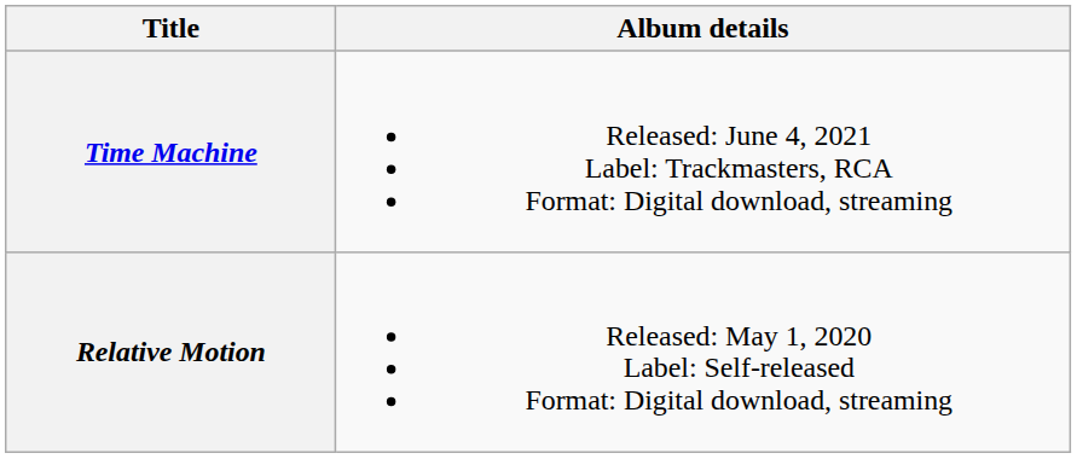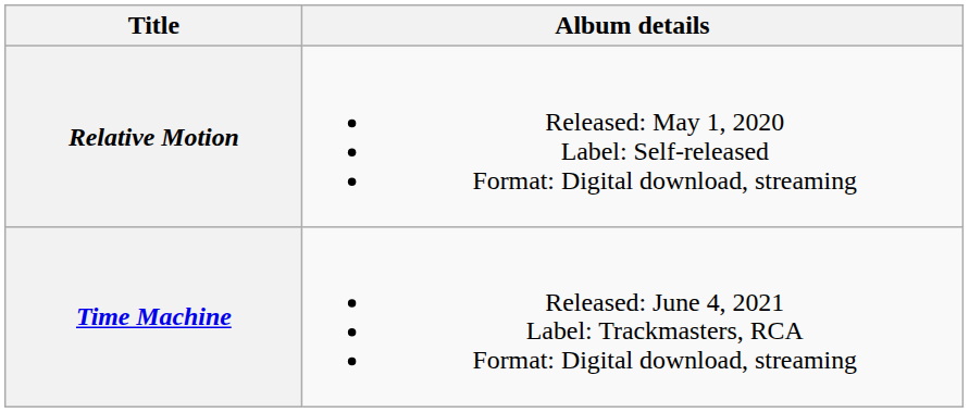rows swapped: Relative Motion <-> Time Machine
